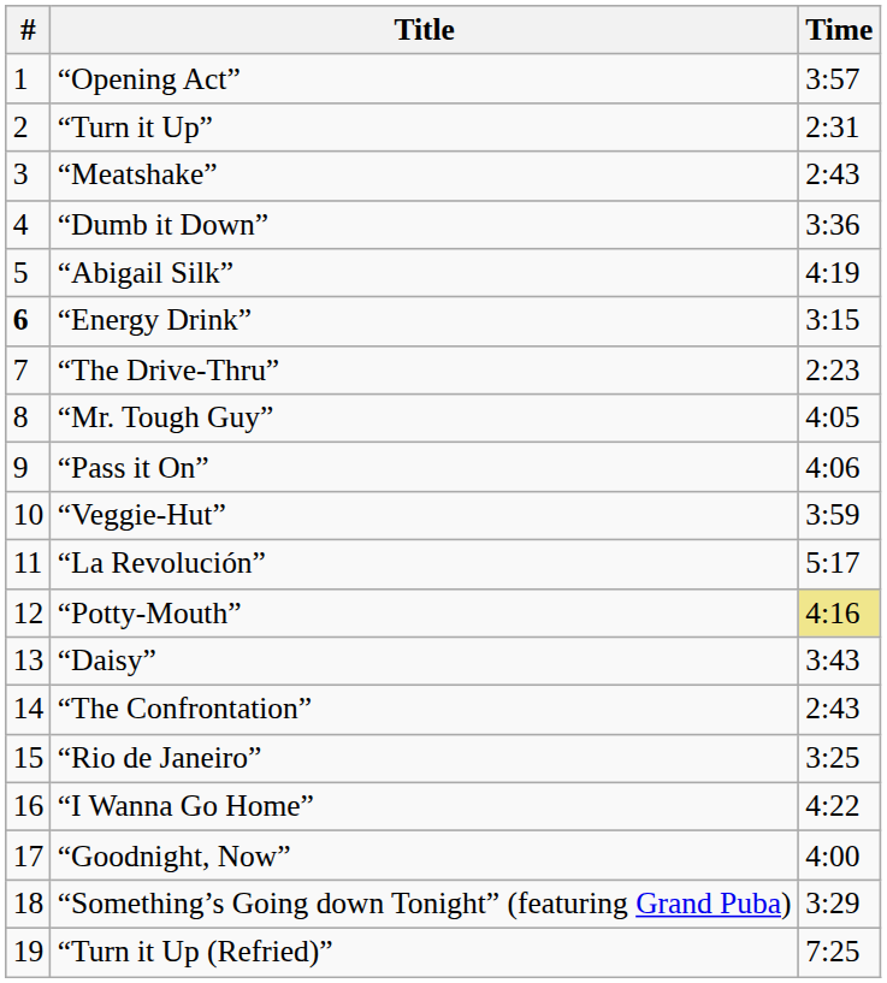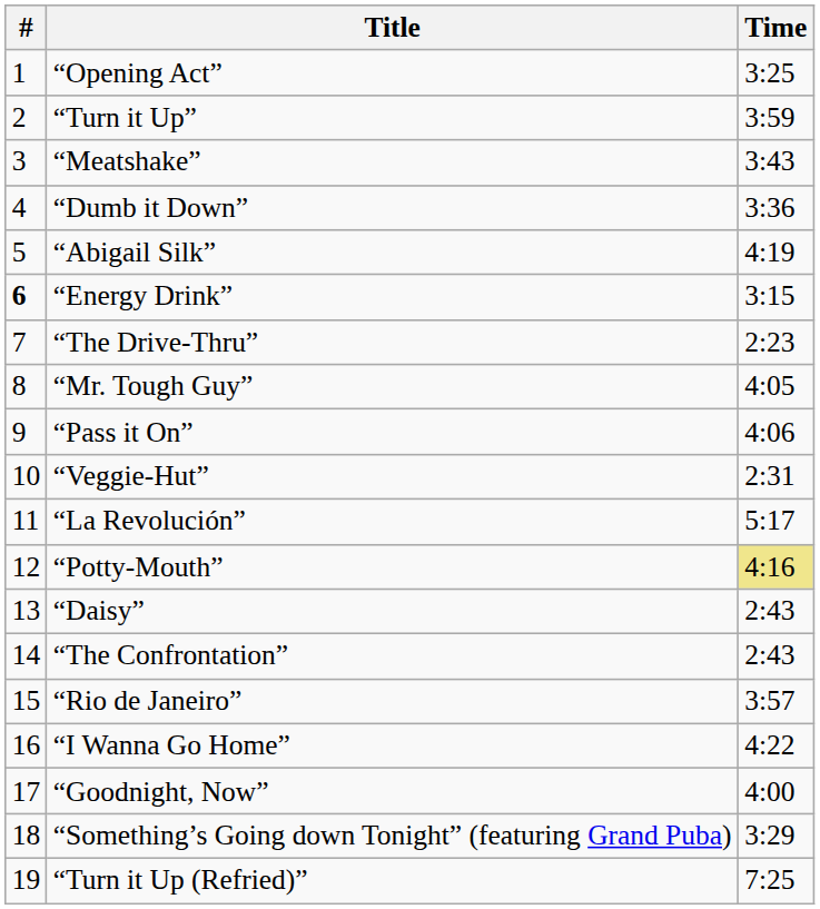“Opening Act” | Time: 3:57 -> 3:25
“Turn it Up” | Time: 2:31 -> 3:59
“Meatshake” | Time: 2:43 -> 3:43
“Veggie-Hut” | Time: 3:59 -> 2:31
“Daisy” | Time: 3:43 -> 2:43
“Rio de Janeiro” | Time: 3:25 -> 3:57
